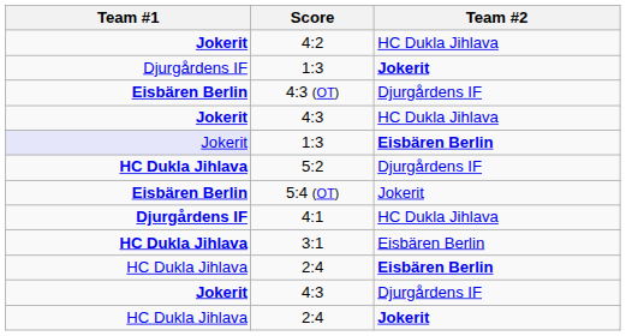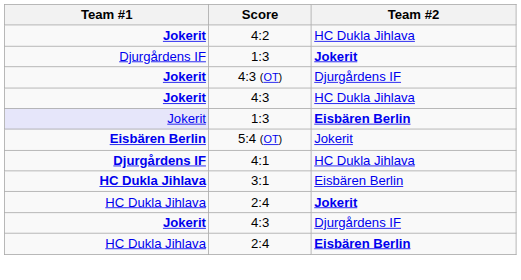4:3 (OT) | Team #1: Eisbären Berlin -> Jokerit
- row: HC Dukla Jihlava | 5:2 | Djurgårdens IF
rows swapped: 2:4 / Jokerit <-> 2:4 / Eisbären Berlin
